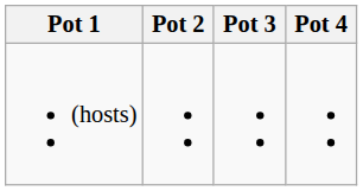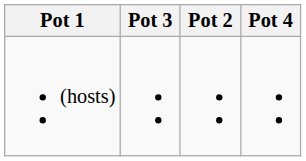columns swapped: Pot 2 <-> Pot 3
